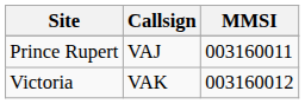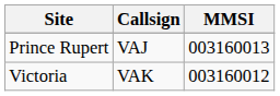Prince Rupert | MMSI: 003160011 -> 003160013
